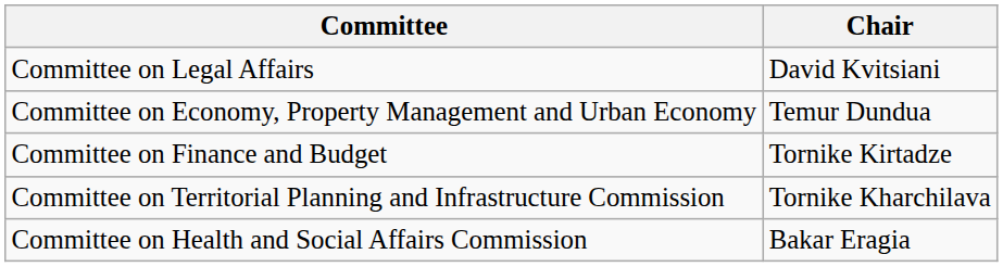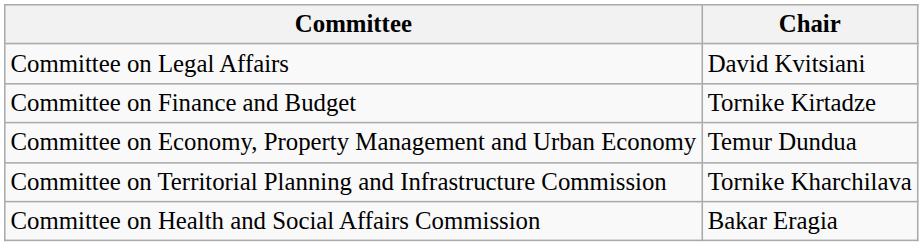rows swapped: Committee on Finance and Budget <-> Committee on Economy, Property Management and Urban Economy
